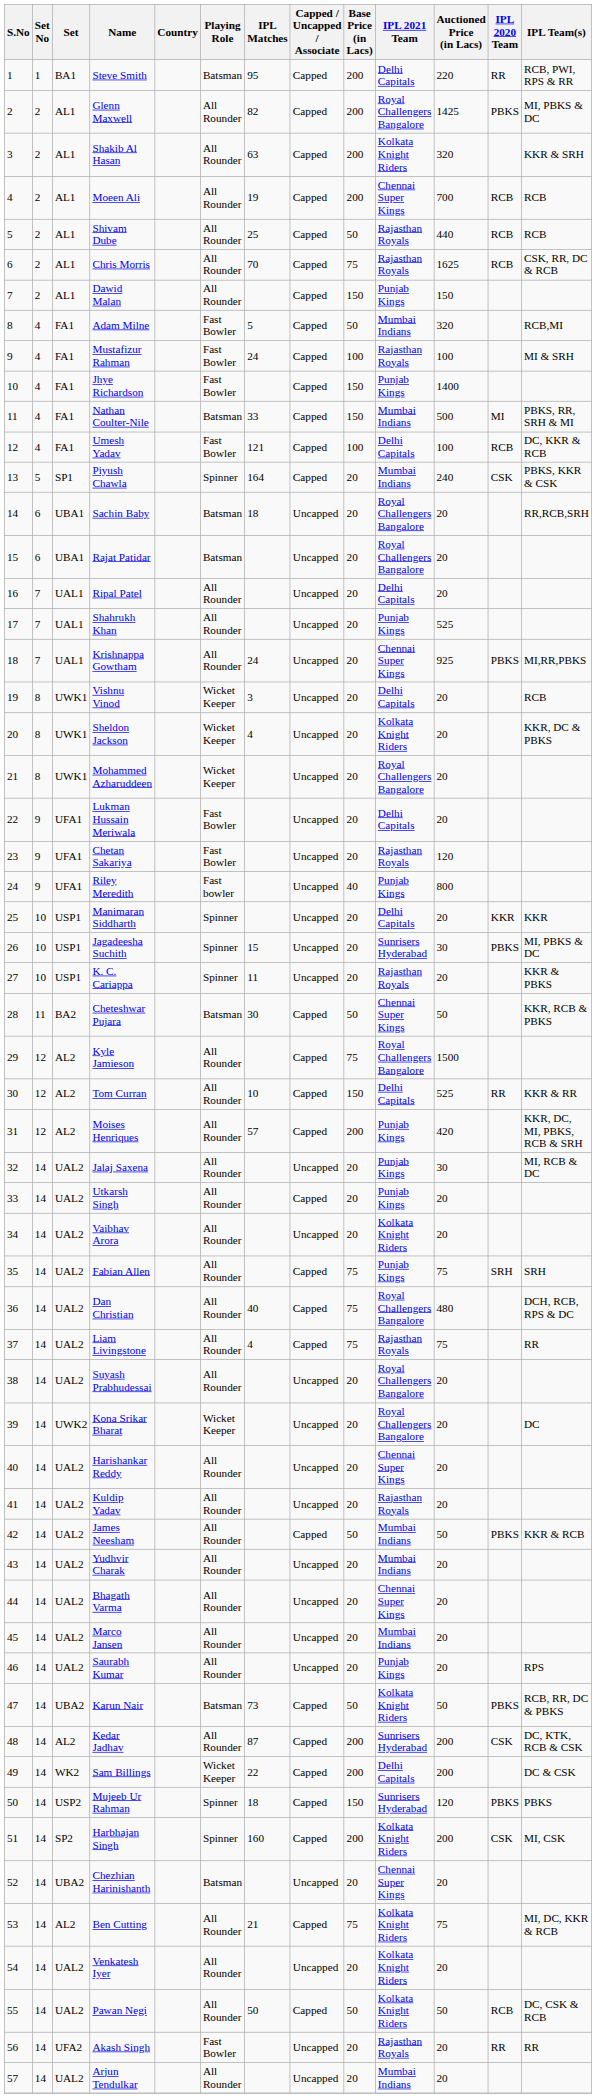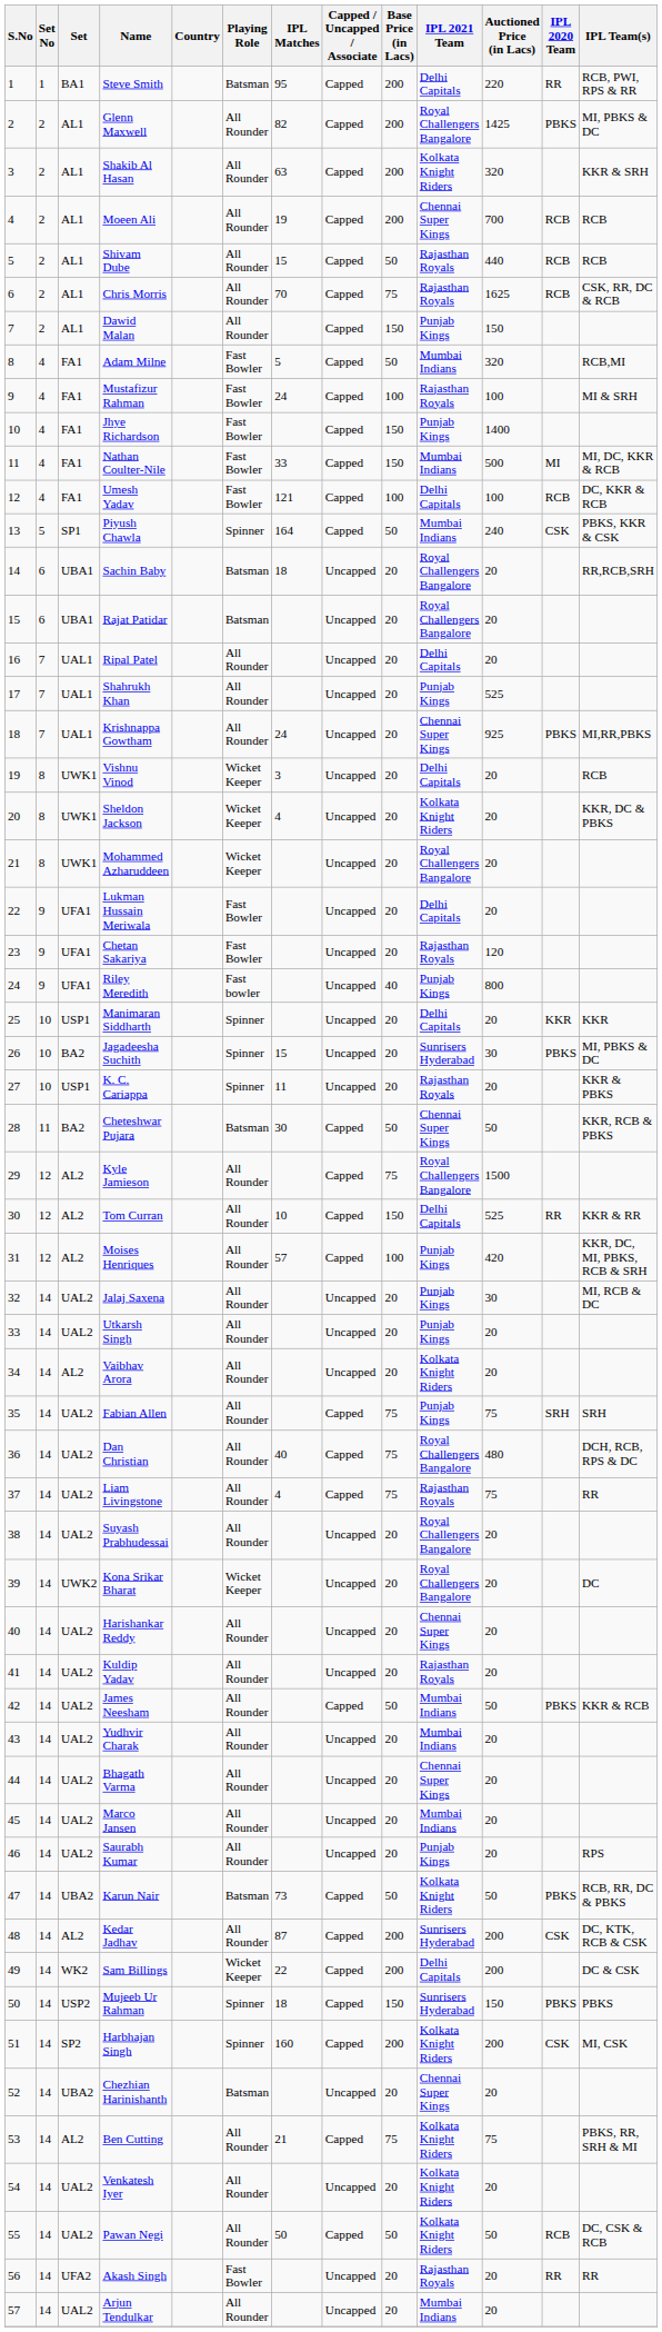Shivam Dube | IPL Matches: 25 -> 15
Nathan Coulter-Nile | Playing Role: Batsman -> Fast Bowler
Nathan Coulter-Nile | IPL Team(s): PBKS, RR, SRH & MI -> MI, DC, KKR & RCB
Piyush Chawla | Base Price (in Lacs): 20 -> 50
Jagadeesha Suchith | Set: USP1 -> BA2
Moises Henriques | Base Price (in Lacs): 200 -> 100
Utkarsh Singh | Capped / Uncapped / Associate: Capped -> Uncapped
Vaibhav Arora | Set: UAL2 -> AL2
Mujeeb Ur Rahman | Auctioned Price (in Lacs): 120 -> 150
Ben Cutting | IPL Team(s): MI, DC, KKR & RCB -> PBKS, RR, SRH & MI
